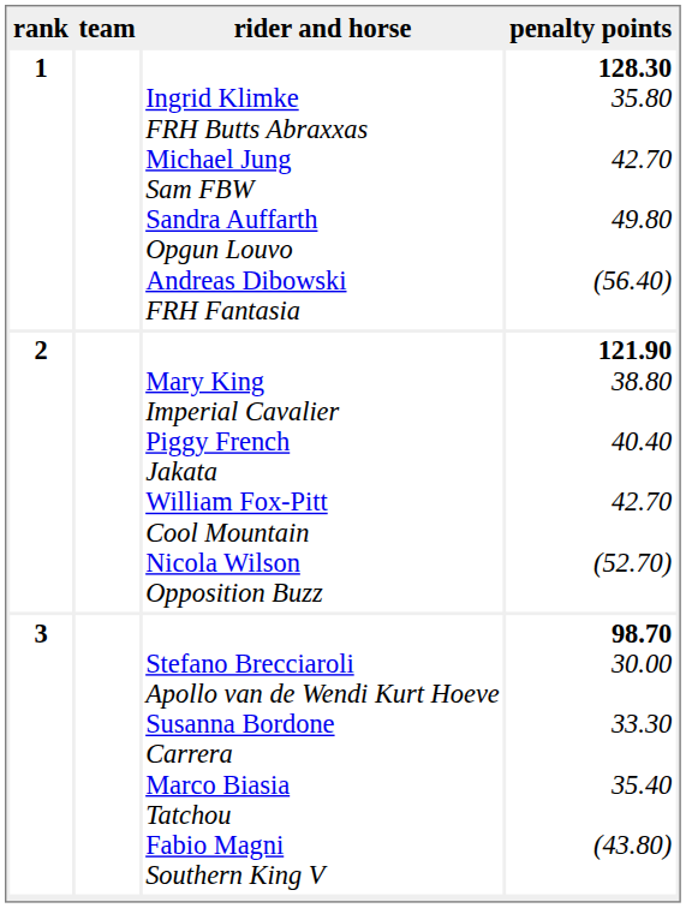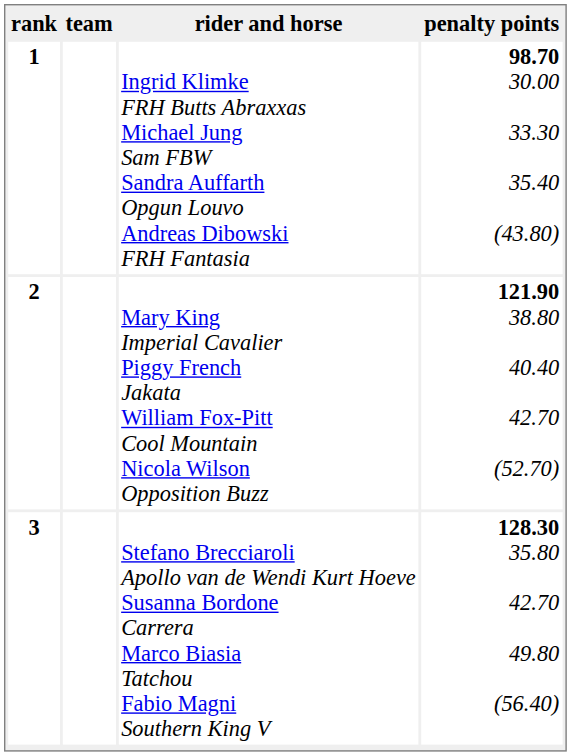1 | penalty points: 128.30 35.80 42.70 49.80 (56.40) -> 98.70 30.00 33.30 35.40 (43.80)
3 | penalty points: 98.70 30.00 33.30 35.40 (43.80) -> 128.30 35.80 42.70 49.80 (56.40)
